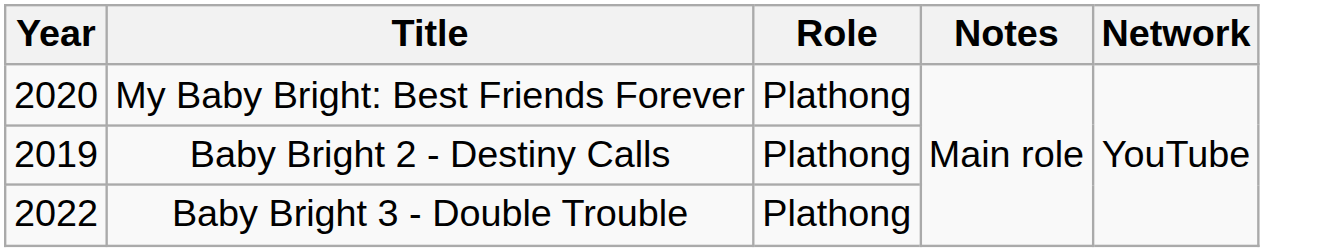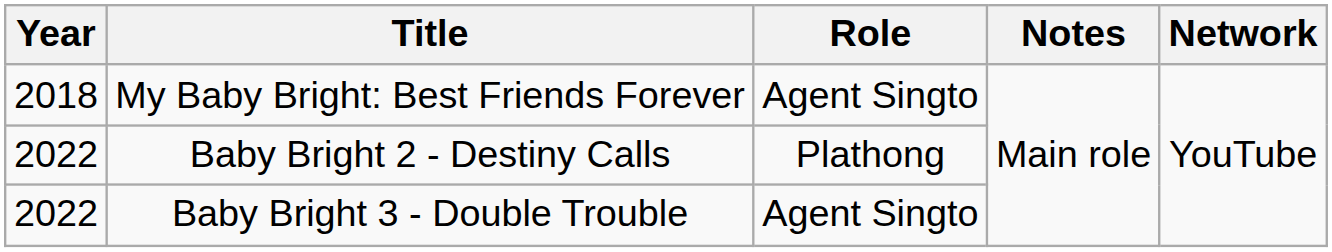My Baby Bright: Best Friends Forever | Year: 2020 -> 2018
My Baby Bright: Best Friends Forever | Role: Plathong -> Agent Singto
Baby Bright 2 - Destiny Calls | Year: 2019 -> 2022
Baby Bright 3 - Double Trouble | Role: Plathong -> Agent Singto
